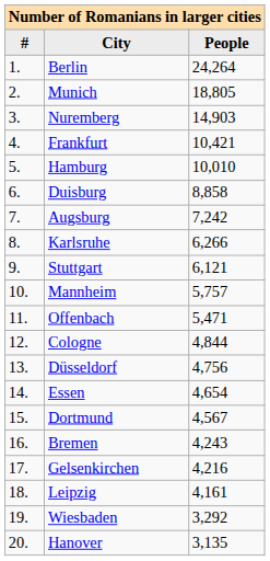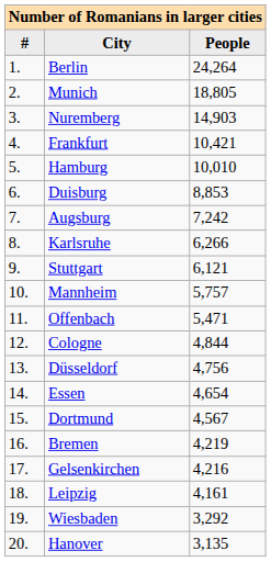Duisburg | People: 8,858 -> 8,853
Bremen | People: 4,243 -> 4,219
